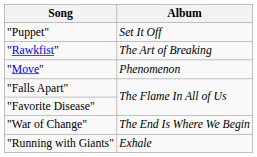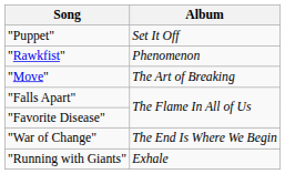"Rawkfist" | Album: The Art of Breaking -> Phenomenon
"Move" | Album: Phenomenon -> The Art of Breaking
